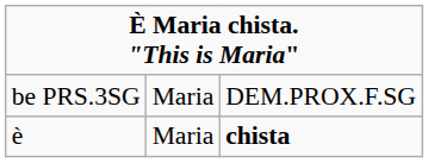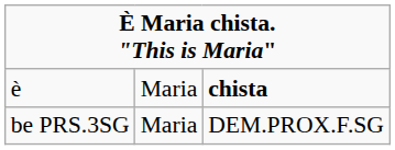rows swapped: è <-> be PRS.3SG
